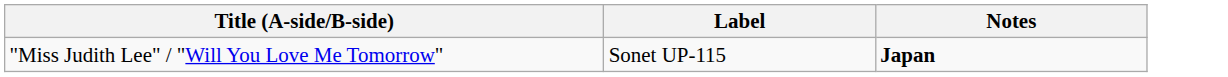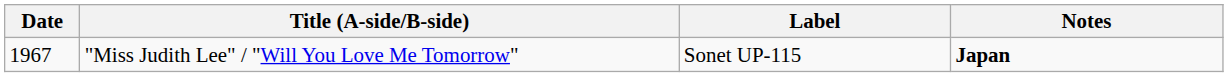+ column: Date | 1967
